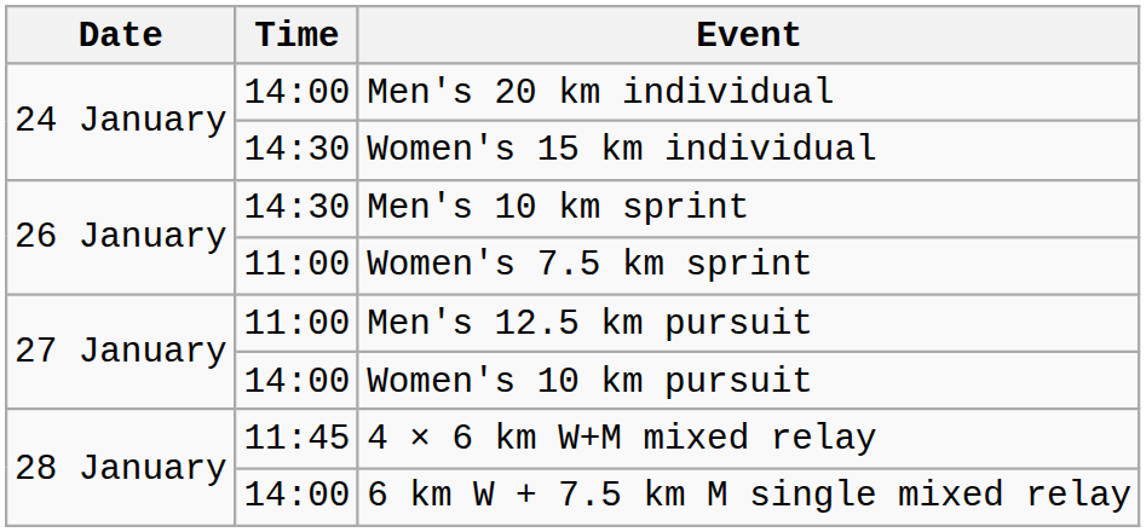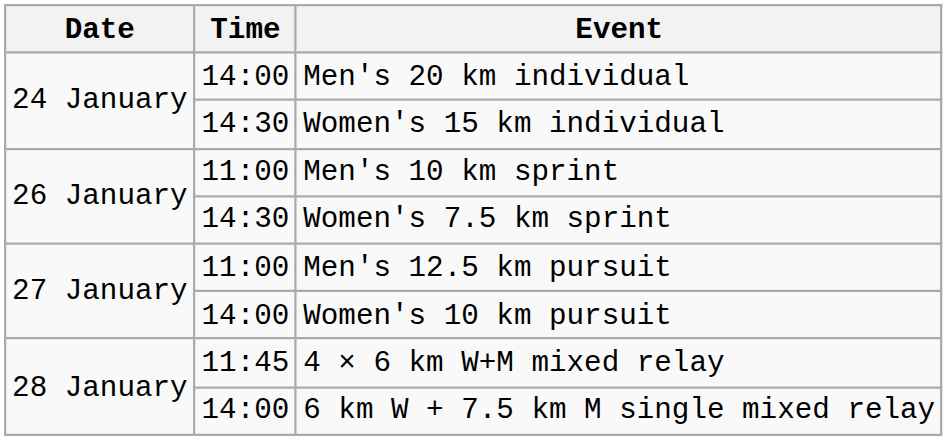Men's 10 km sprint | Time: 14:30 -> 11:00
Women's 7.5 km sprint | Time: 11:00 -> 14:30
